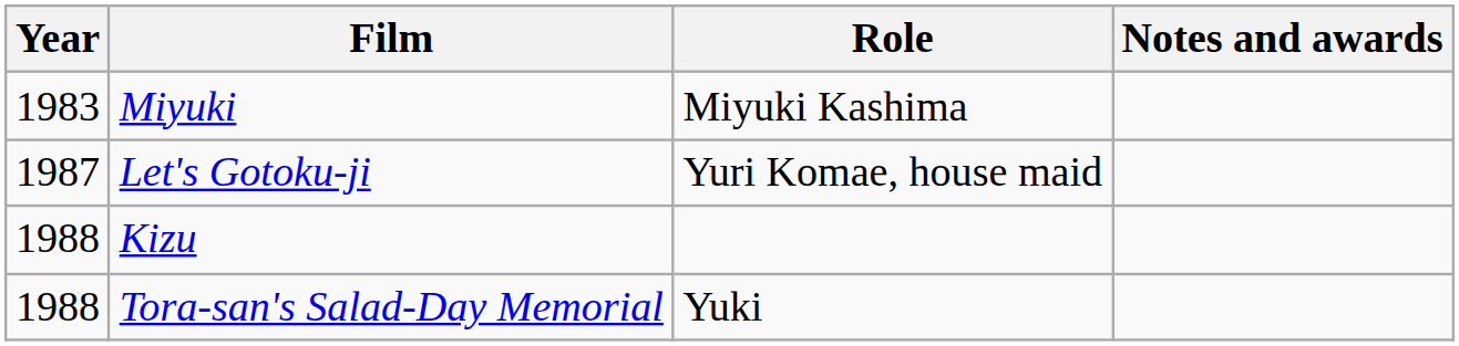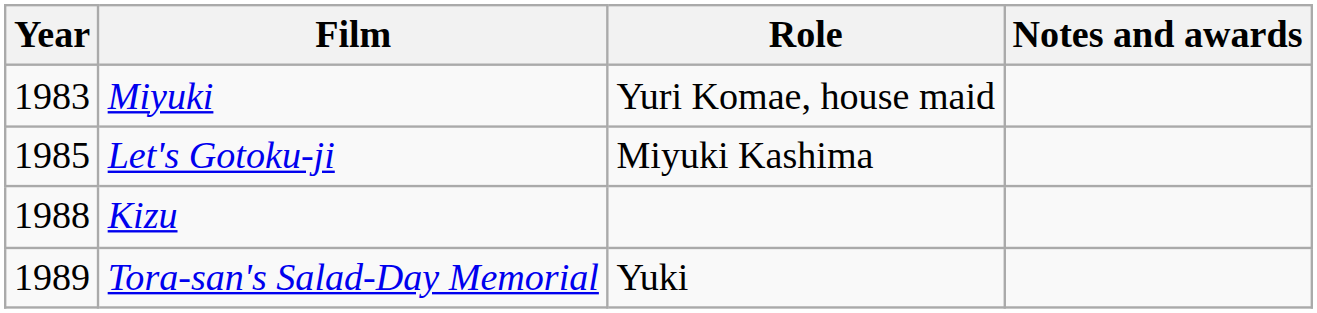Miyuki | Role: Miyuki Kashima -> Yuri Komae, house maid
Let's Gotoku-ji | Year: 1987 -> 1985
Let's Gotoku-ji | Role: Yuri Komae, house maid -> Miyuki Kashima
Tora-san's Salad-Day Memorial | Year: 1988 -> 1989
